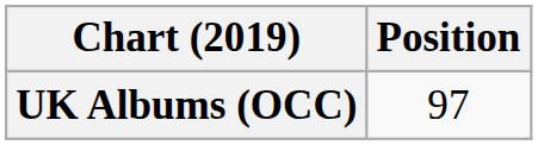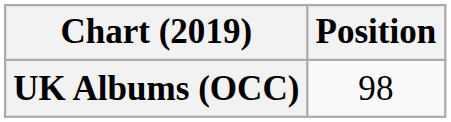UK Albums (OCC) | Position: 97 -> 98
